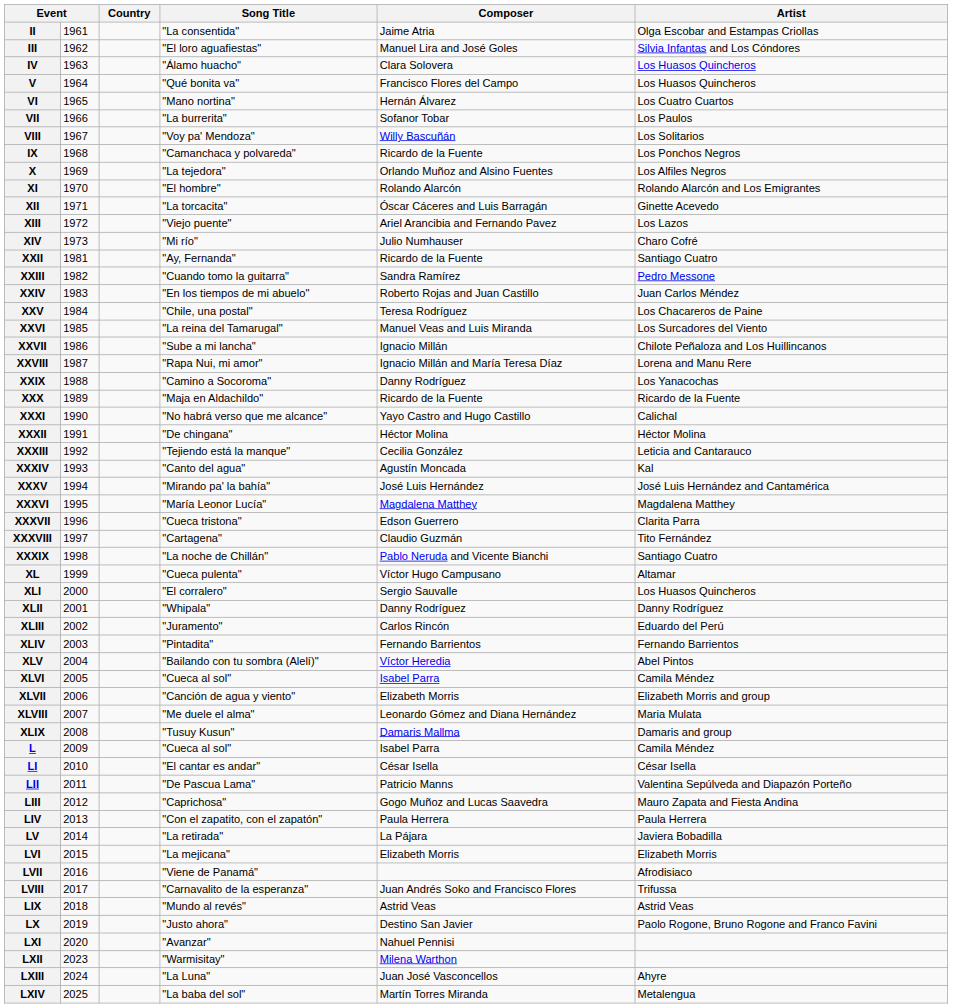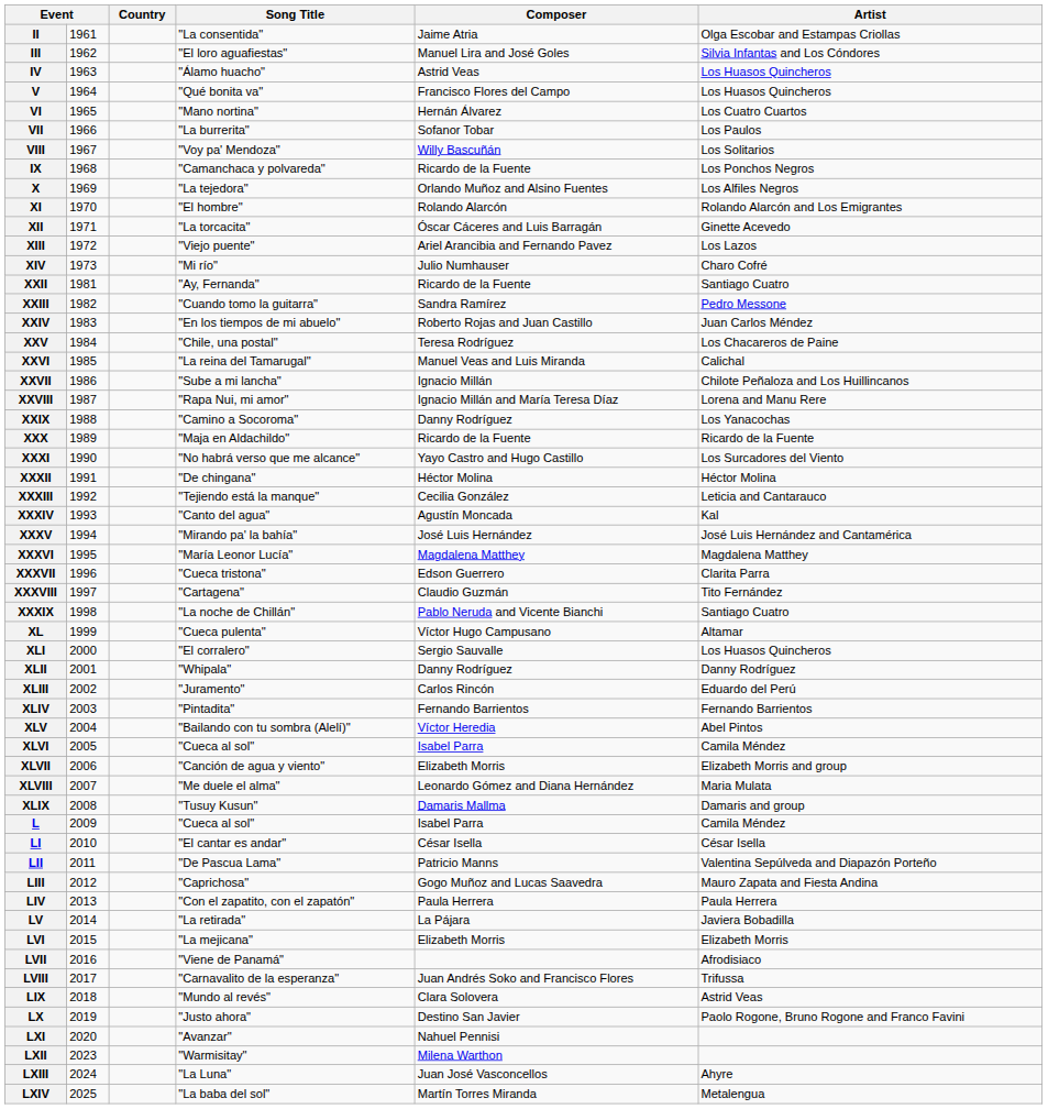IV | Composer: Clara Solovera -> Astrid Veas
XXVI | Artist: Los Surcadores del Viento -> Calichal
XXXI | Artist: Calichal -> Los Surcadores del Viento
LIX | Composer: Astrid Veas -> Clara Solovera
